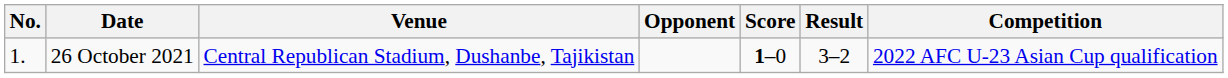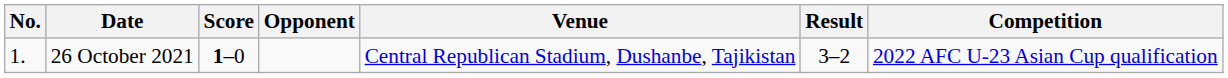columns swapped: Venue <-> Score
